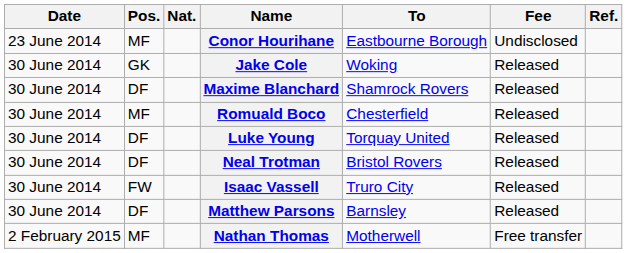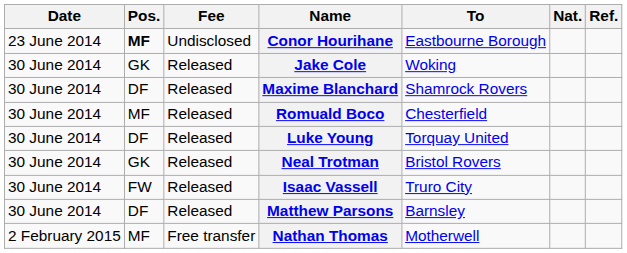columns swapped: Nat. <-> Fee
Conor Hourihane | Pos.: normal -> bold
Neal Trotman | Pos.: DF -> GK
